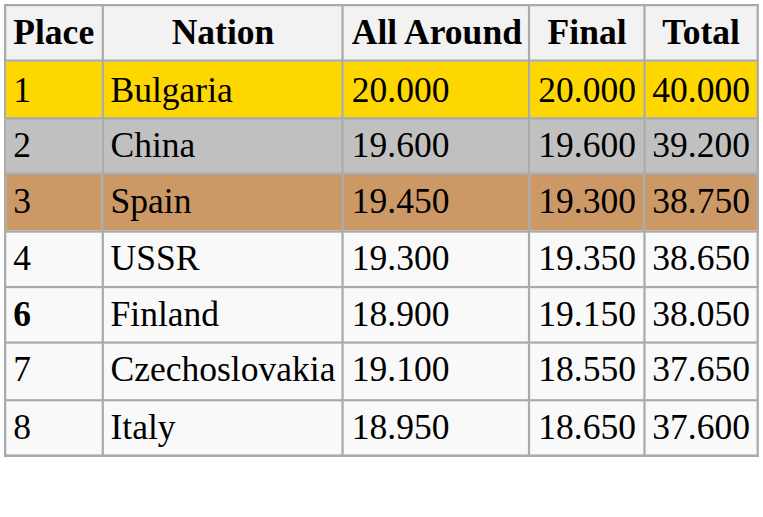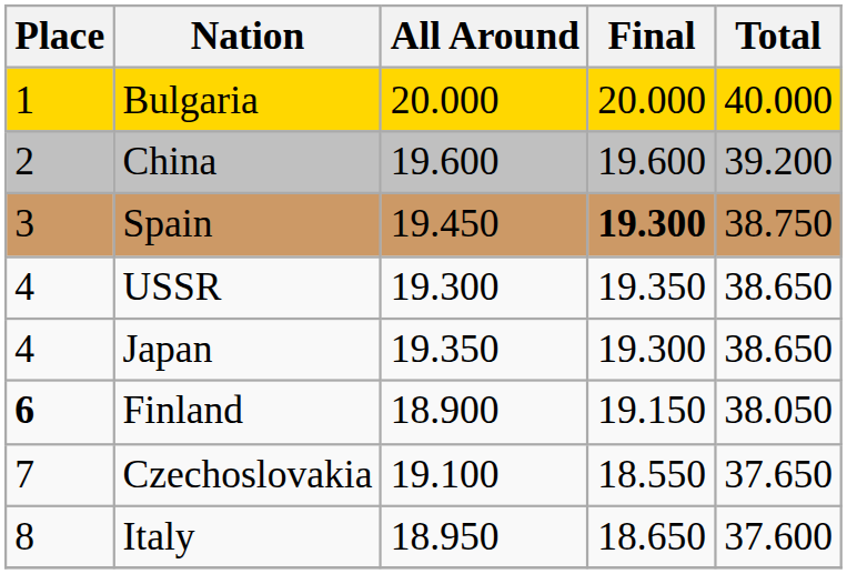Spain | Final: normal -> bold
+ row: 4 | Japan | 19.350 | 19.300 | 38.650
